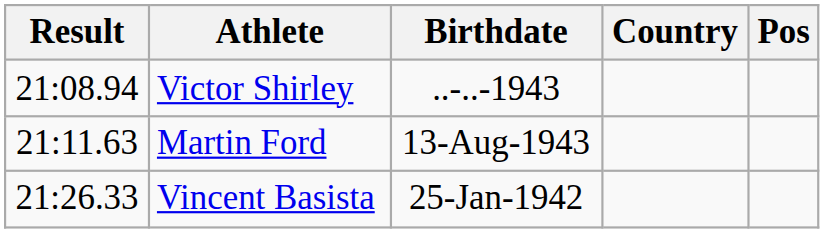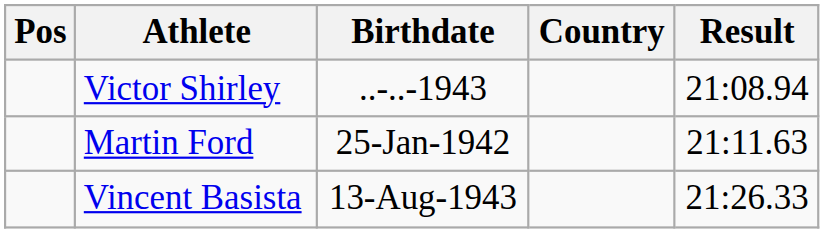columns swapped: Pos <-> Result
Martin Ford | Birthdate: 13-Aug-1943 -> 25-Jan-1942
Vincent Basista | Birthdate: 25-Jan-1942 -> 13-Aug-1943
